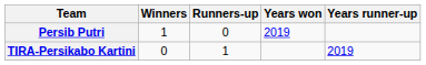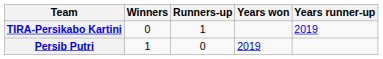rows swapped: Persib Putri <-> TIRA-Persikabo Kartini
